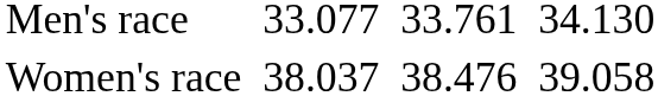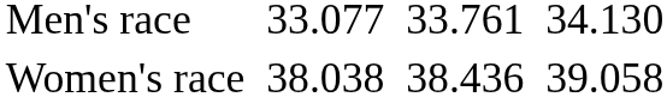Women's race | column 3: 38.037 -> 38.038
Women's race | column 5: 38.476 -> 38.436
